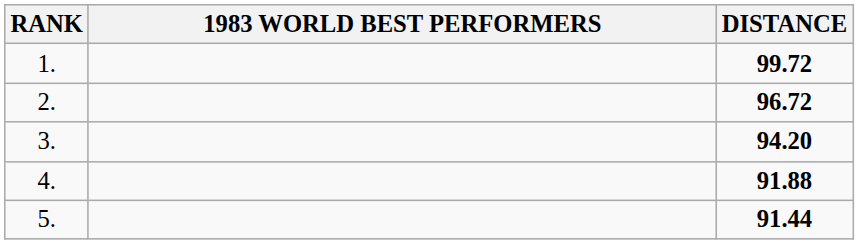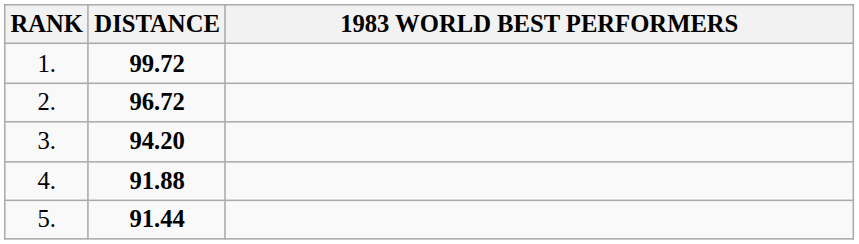columns swapped: 1983 WORLD BEST PERFORMERS <-> DISTANCE
